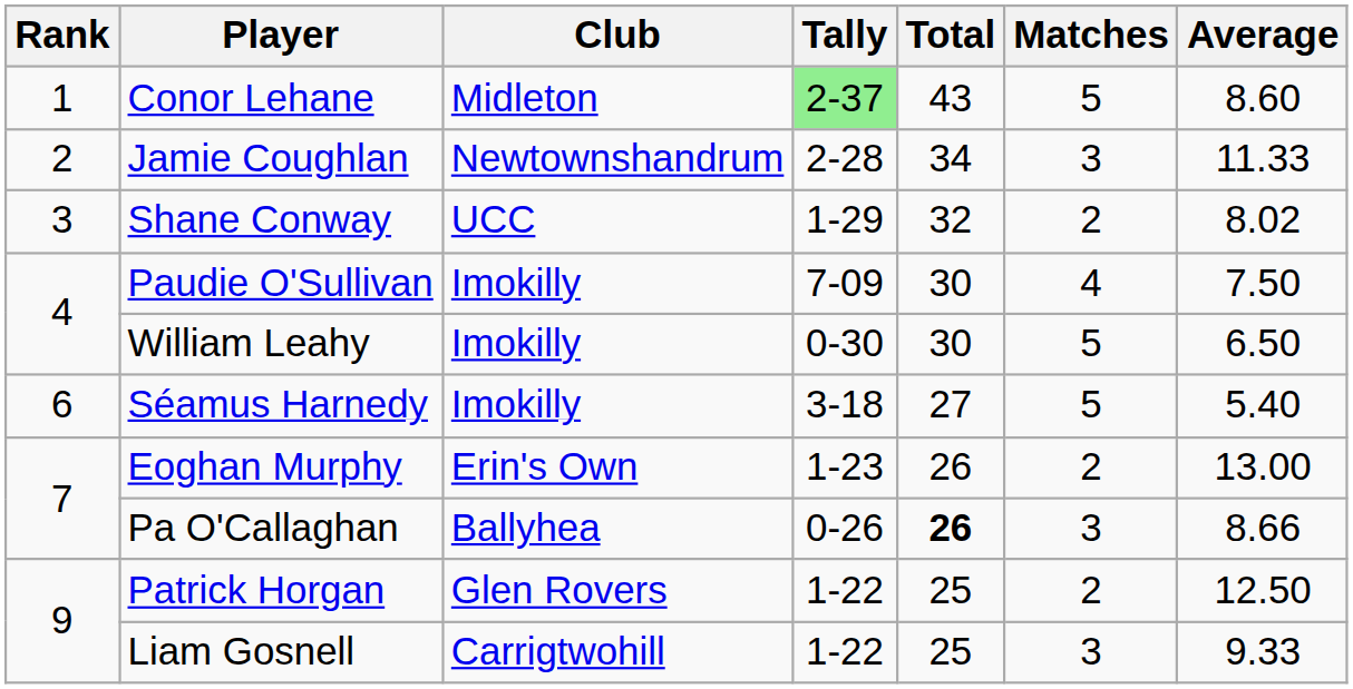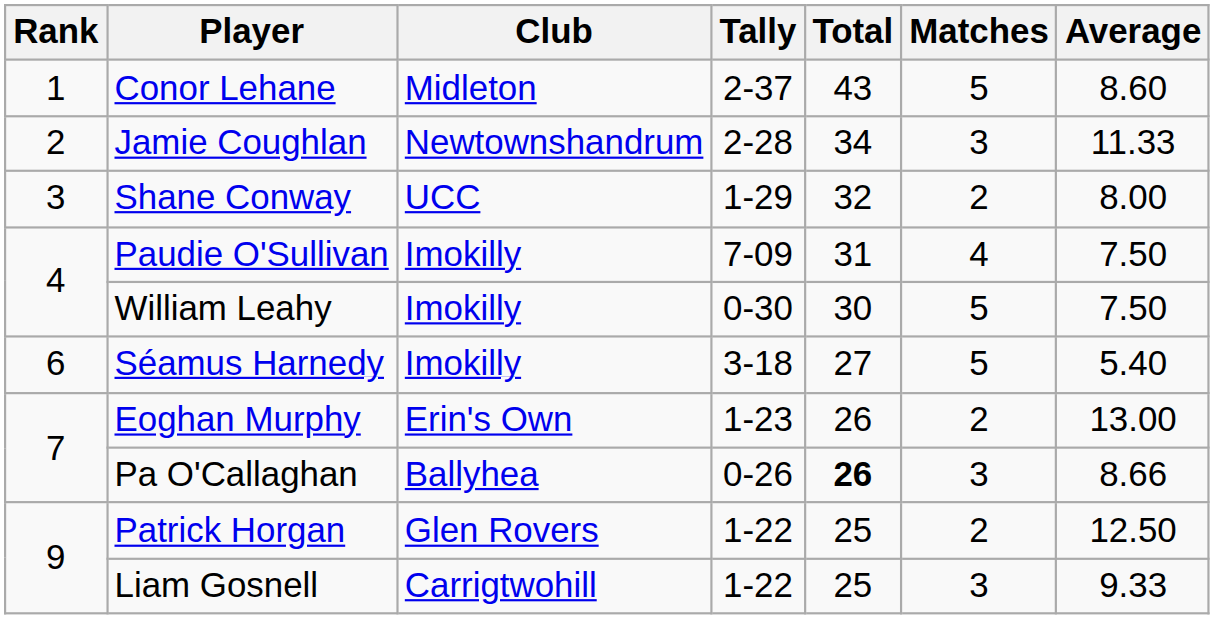Conor Lehane | Tally: lightgreen background -> no background
Shane Conway | Average: 8.02 -> 8.00
Paudie O'Sullivan | Total: 30 -> 31
William Leahy | Average: 6.50 -> 7.50
